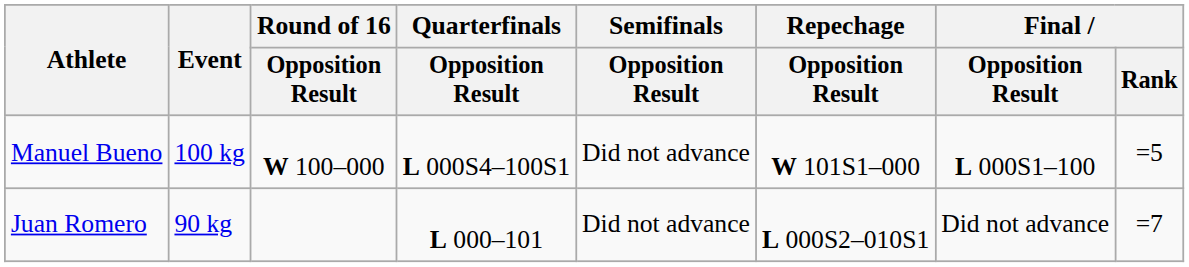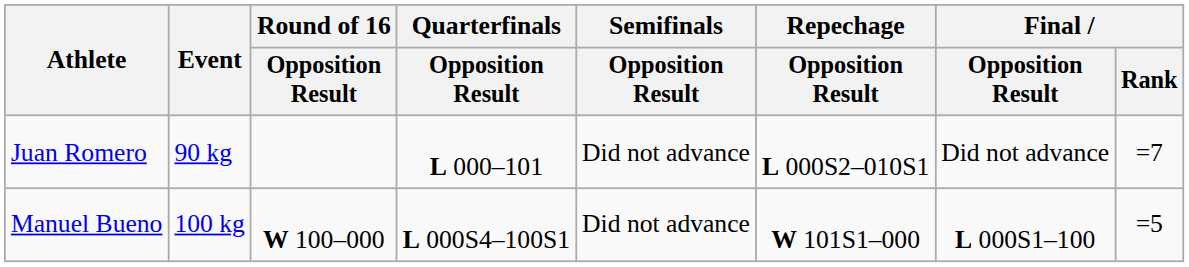rows swapped: Juan Romero <-> Manuel Bueno
